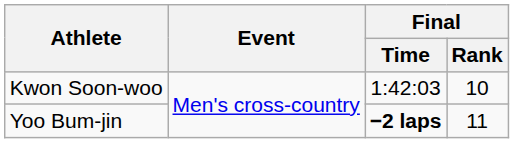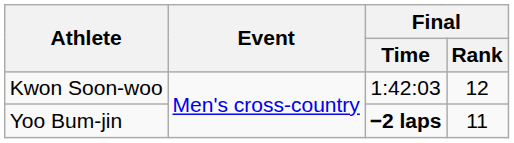Kwon Soon-woo | Final / Rank: 10 -> 12
